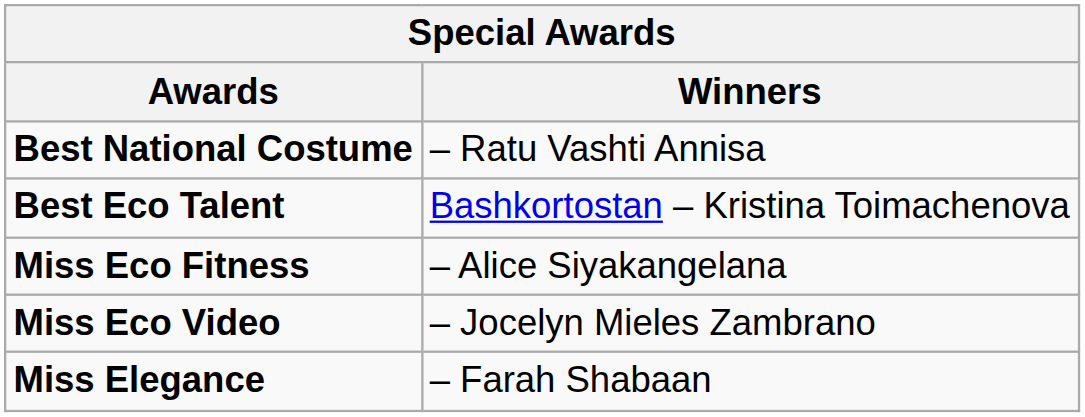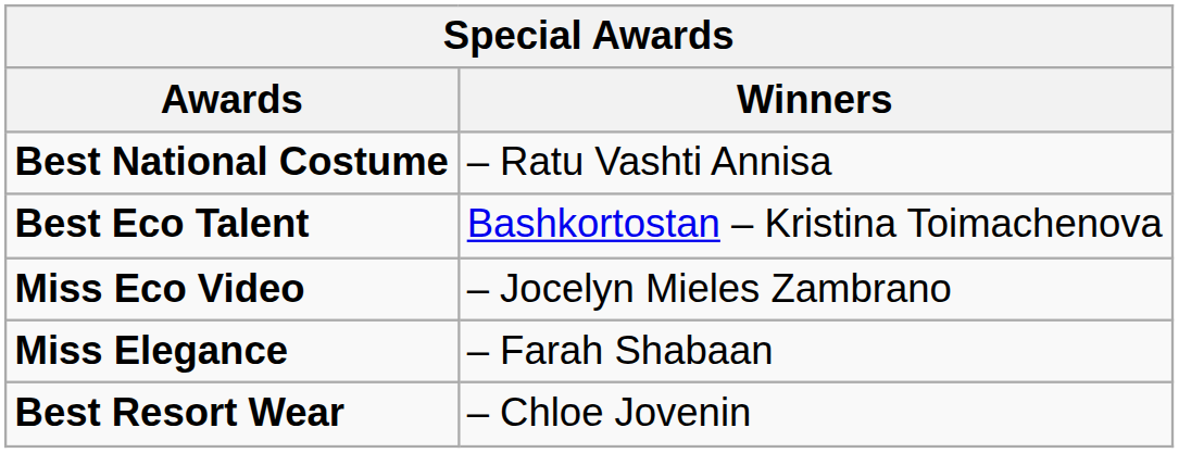- row: Miss Eco Fitness | – Alice Siyakangelana
+ row: Best Resort Wear | – Chloe Jovenin
